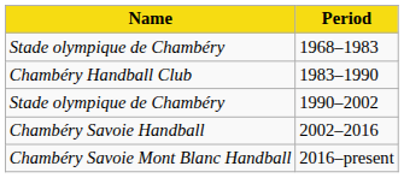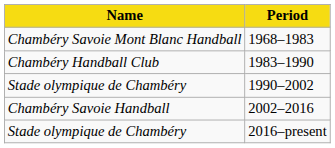1968–1983 | Name: Stade olympique de Chambéry -> Chambéry Savoie Mont Blanc Handball
2016–present | Name: Chambéry Savoie Mont Blanc Handball -> Stade olympique de Chambéry
